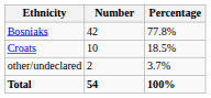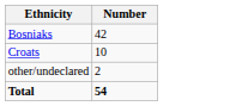- column: Percentage | 77.8% | 18.5% | 3.7% | 100%
